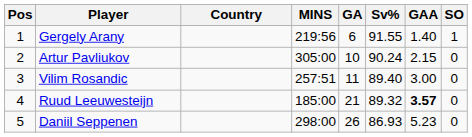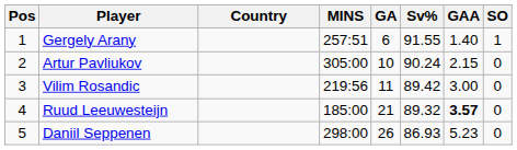Gergely Arany | MINS: 219:56 -> 257:51
Vilim Rosandic | MINS: 257:51 -> 219:56
Vilim Rosandic | Sv%: 89.40 -> 89.42
